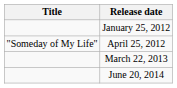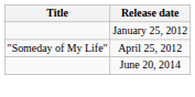- row: March 22, 2013
